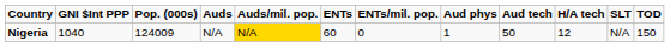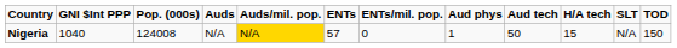Nigeria | Pop. (000s): 124009 -> 124008
Nigeria | ENTs: 60 -> 57
Nigeria | H/A tech: 12 -> 15
